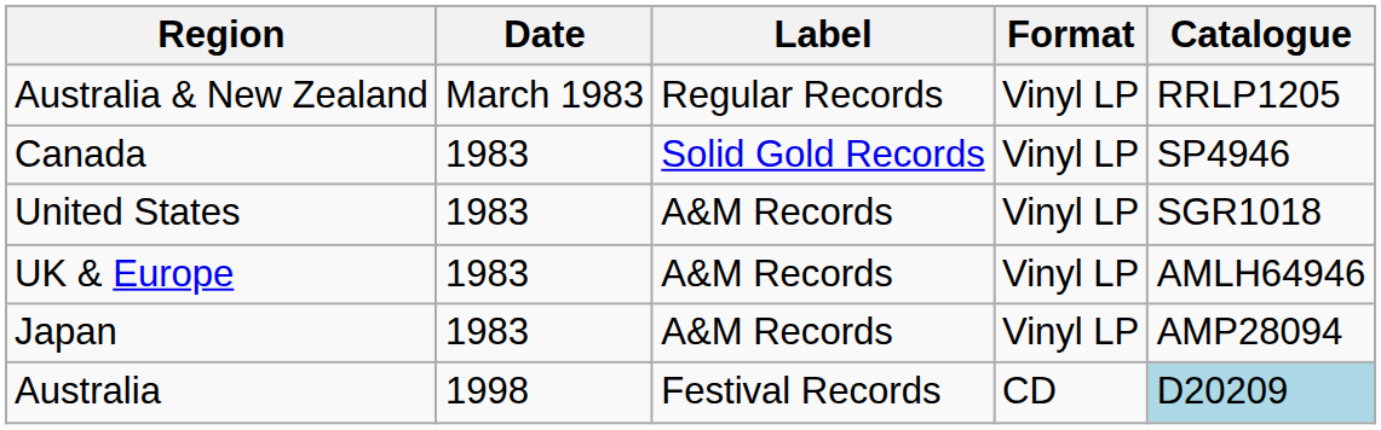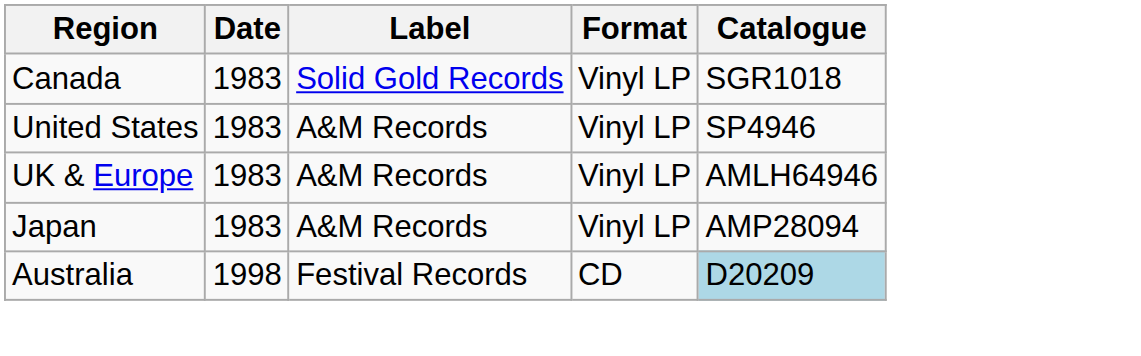- row: Australia & New Zealand | March 1983 | Regular Records | Vinyl LP | RRLP1205
Canada | Catalogue: SP4946 -> SGR1018
United States | Catalogue: SGR1018 -> SP4946
